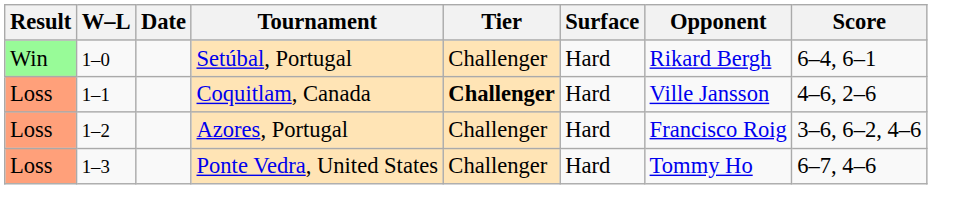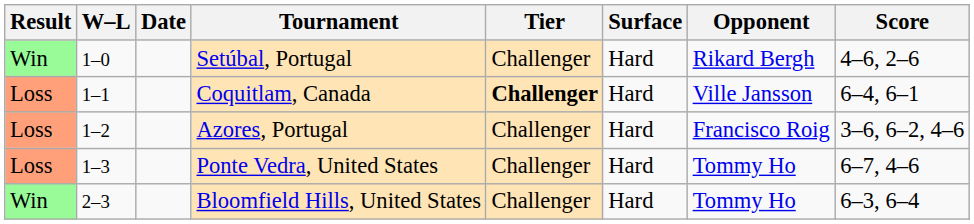Setúbal, Portugal | Score: 6–4, 6–1 -> 4–6, 2–6
Coquitlam, Canada | Score: 4–6, 2–6 -> 6–4, 6–1
+ row: Win | 2–3 | Bloomfield Hills, United States | Challenger | Hard | Tommy Ho | 6–3, 6–4
